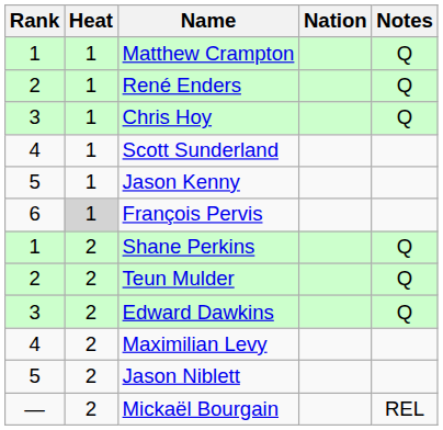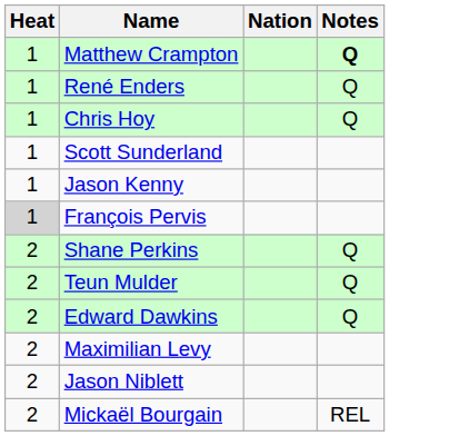- column: Rank | 1 | 2 | 3 | 4 | 5 | 6 | 1 | 2 | 3 | 4 | 5 | —
Matthew Crampton | Notes: normal -> bold
